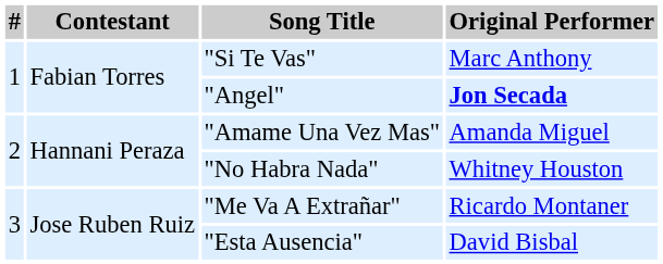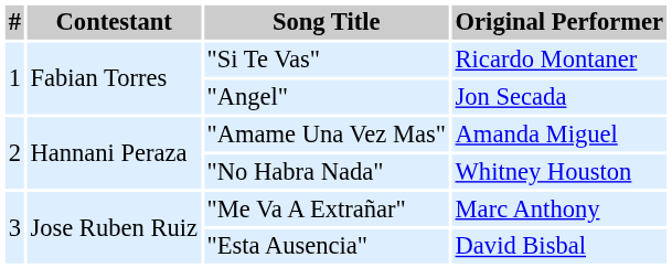"Si Te Vas" | Original Performer: Marc Anthony -> Ricardo Montaner
"Angel" | Original Performer: bold -> normal
"Me Va A Extrañar" | Original Performer: Ricardo Montaner -> Marc Anthony
